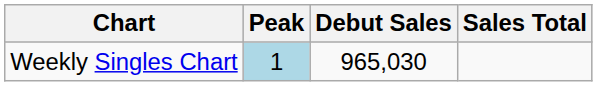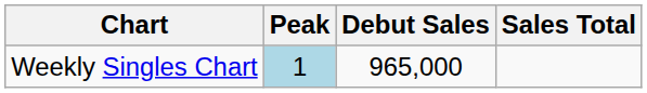Weekly Singles Chart | Debut Sales: 965,030 -> 965,000
